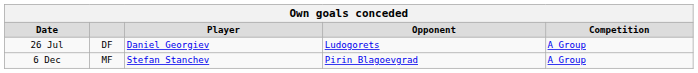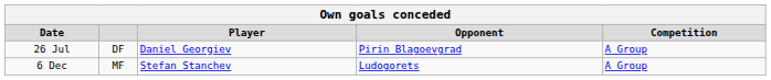26 Jul | Opponent: Ludogorets -> Pirin Blagoevgrad
6 Dec | Opponent: Pirin Blagoevgrad -> Ludogorets
